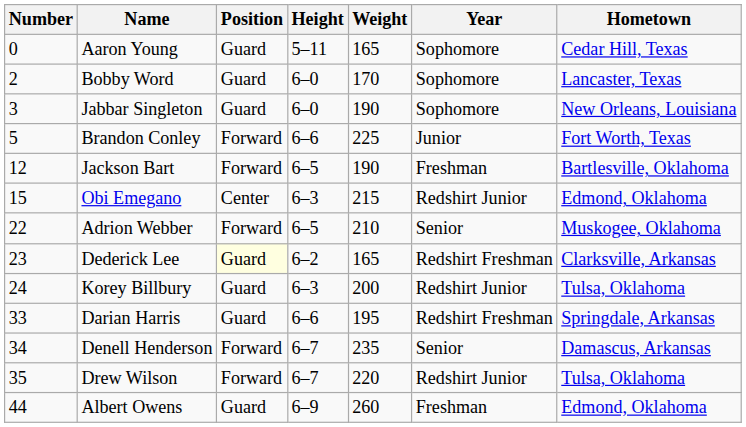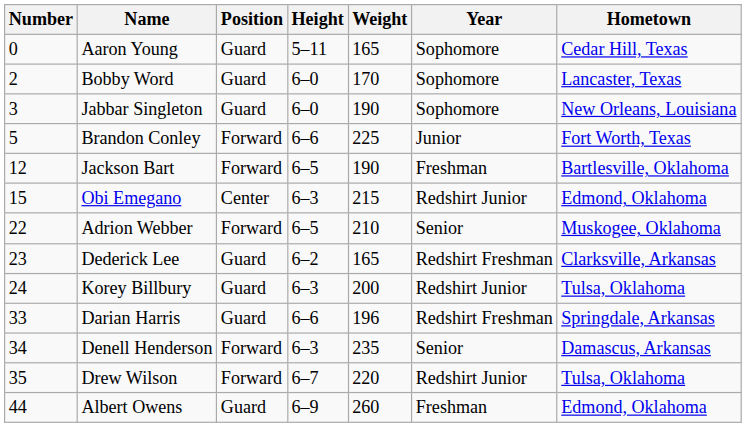Dederick Lee | Position: lightyellow background -> no background
Darian Harris | Weight: 195 -> 196
Denell Henderson | Height: 6–7 -> 6–3
